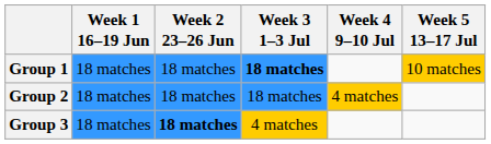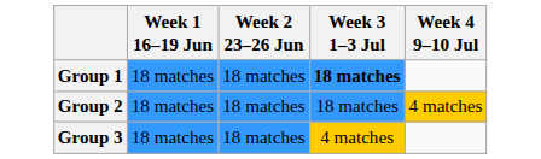- column: Week 5 13–17 Jul | 10 matches
Group 3 | Week 2 23–26 Jun: bold -> normal
